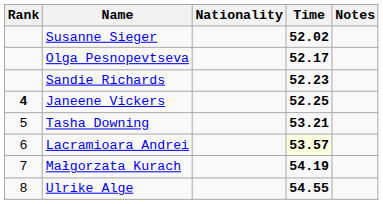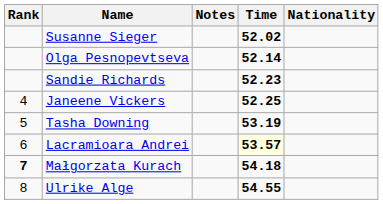columns swapped: Nationality <-> Notes
Olga Pesnopevtseva | Time: 52.17 -> 52.14
Janeene Vickers | Rank: bold -> normal
Tasha Downing | Time: 53.21 -> 53.19
Małgorzata Kurach | Rank: normal -> bold
Małgorzata Kurach | Time: 54.19 -> 54.18
